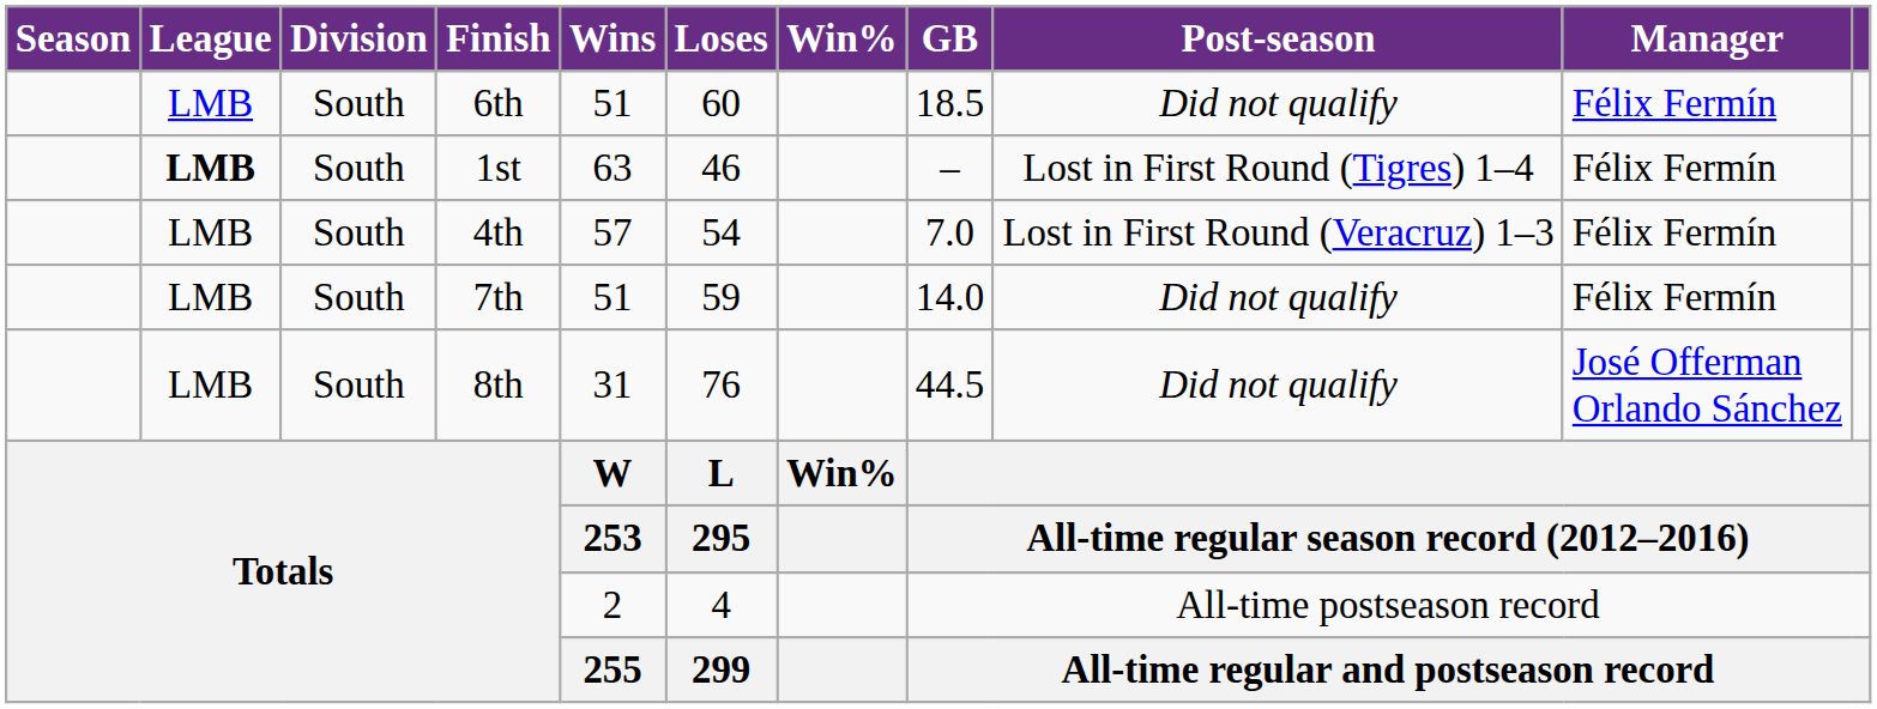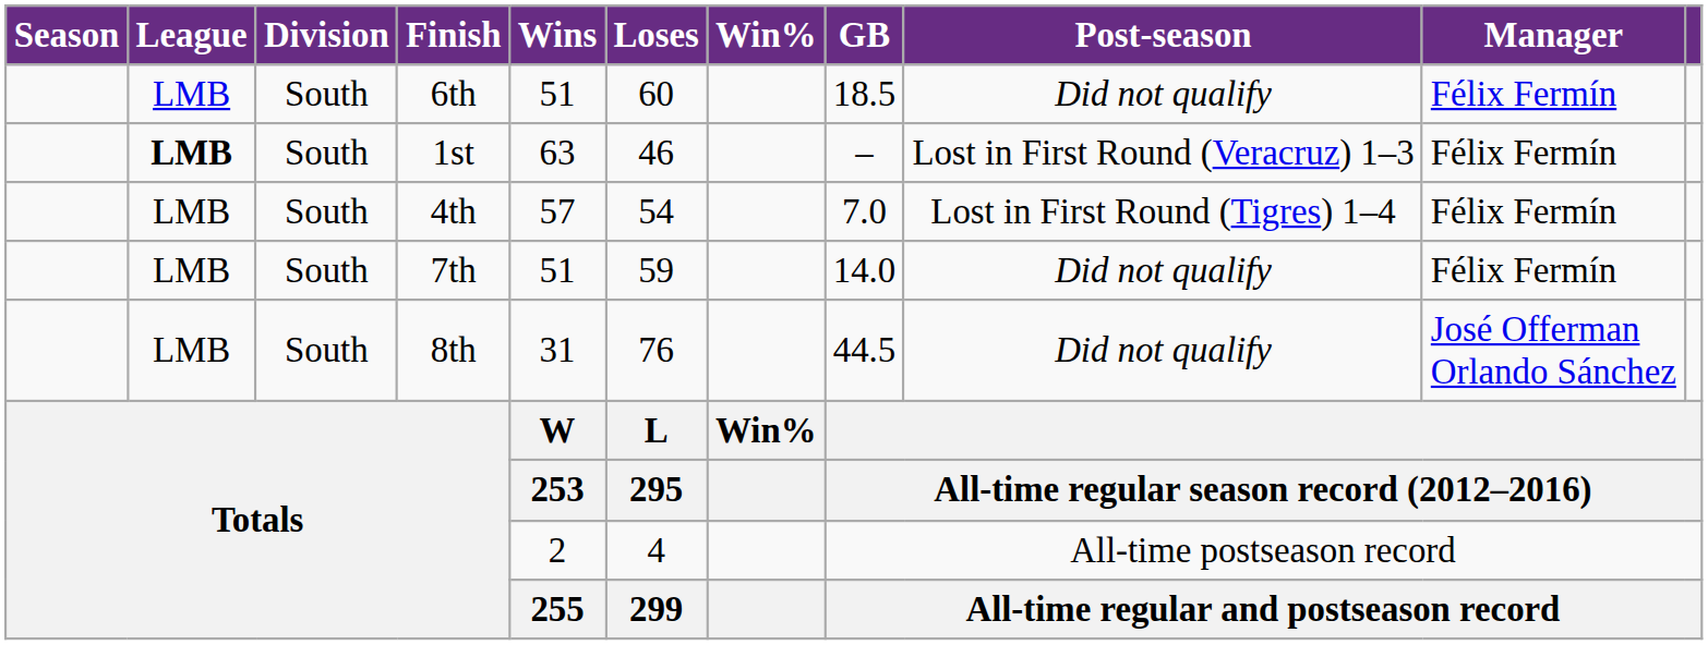1st | Post-season: Lost in First Round (Tigres) 1–4 -> Lost in First Round (Veracruz) 1–3
4th | Post-season: Lost in First Round (Veracruz) 1–3 -> Lost in First Round (Tigres) 1–4
